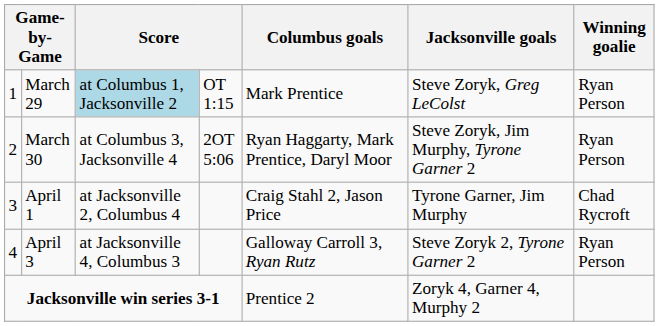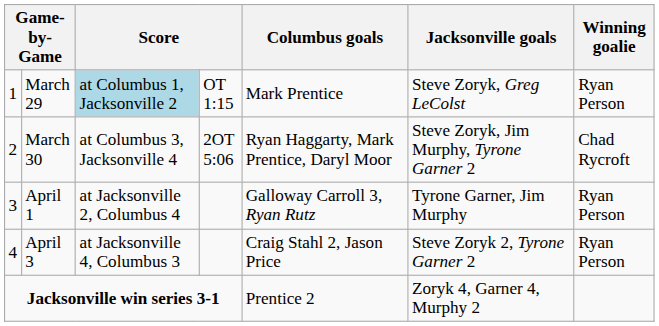March 30 | Winning goalie: Ryan Person -> Chad Rycroft
April 1 | Columbus goals: Craig Stahl 2, Jason Price -> Galloway Carroll 3, Ryan Rutz
April 1 | Winning goalie: Chad Rycroft -> Ryan Person
April 3 | Columbus goals: Galloway Carroll 3, Ryan Rutz -> Craig Stahl 2, Jason Price
